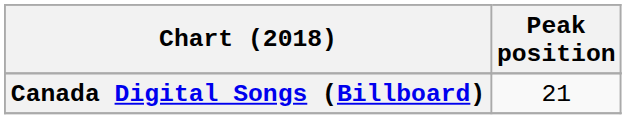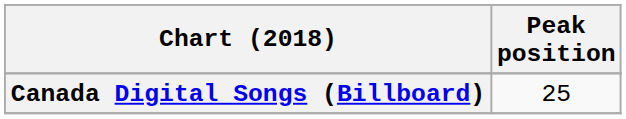Canada Digital Songs (Billboard) | Peak position: 21 -> 25
